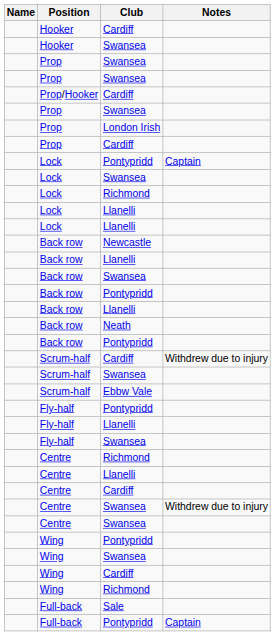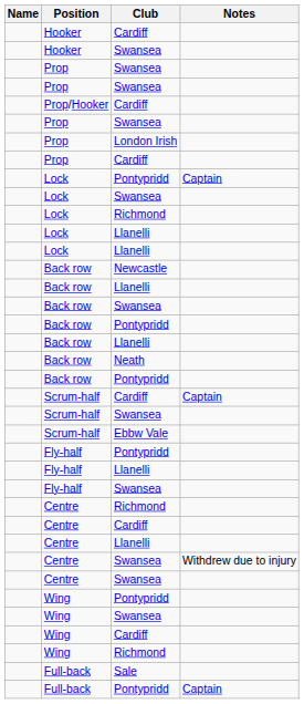Scrum-half / Cardiff | Notes: Withdrew due to injury -> Captain
rows swapped: Centre / Llanelli <-> Centre / Cardiff
